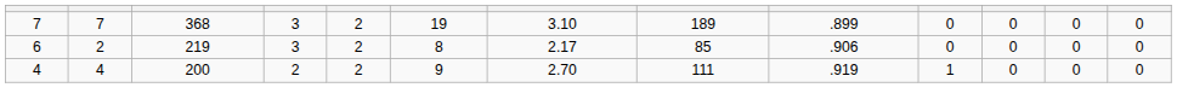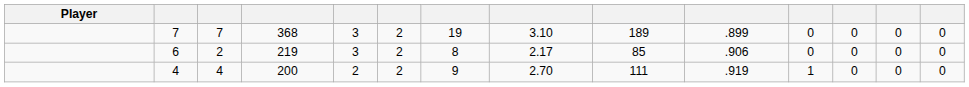+ column: Player
